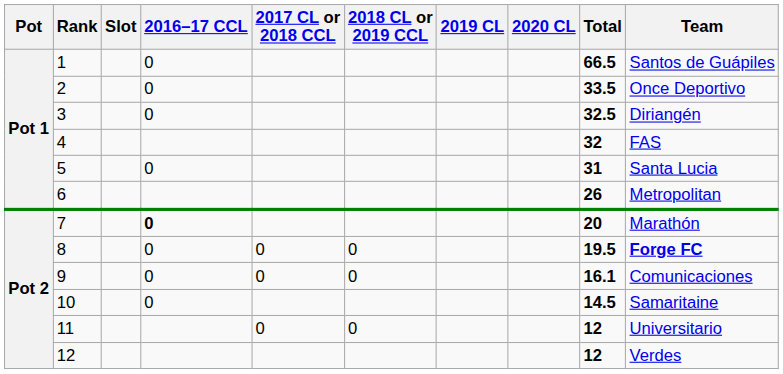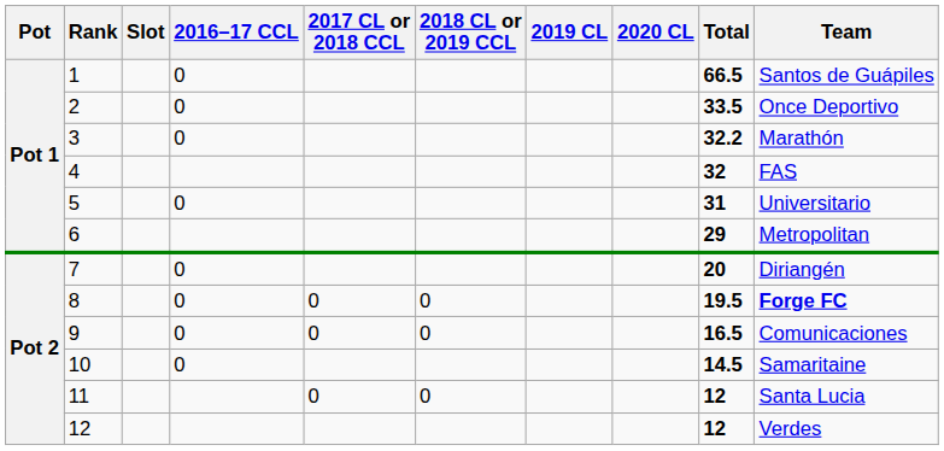3 | Total: 32.5 -> 32.2
3 | Team: Diriangén -> Marathón
5 | Team: Santa Lucia -> Universitario
6 | Total: 26 -> 29
7 | 2016–17 CCL: bold -> normal
7 | Team: Marathón -> Diriangén
9 | Total: 16.1 -> 16.5
11 | Team: Universitario -> Santa Lucia
